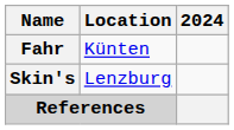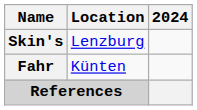rows swapped: Fahr <-> Skin's
